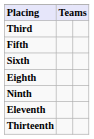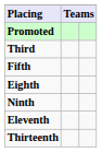+ row: Promoted
- row: Sixth
